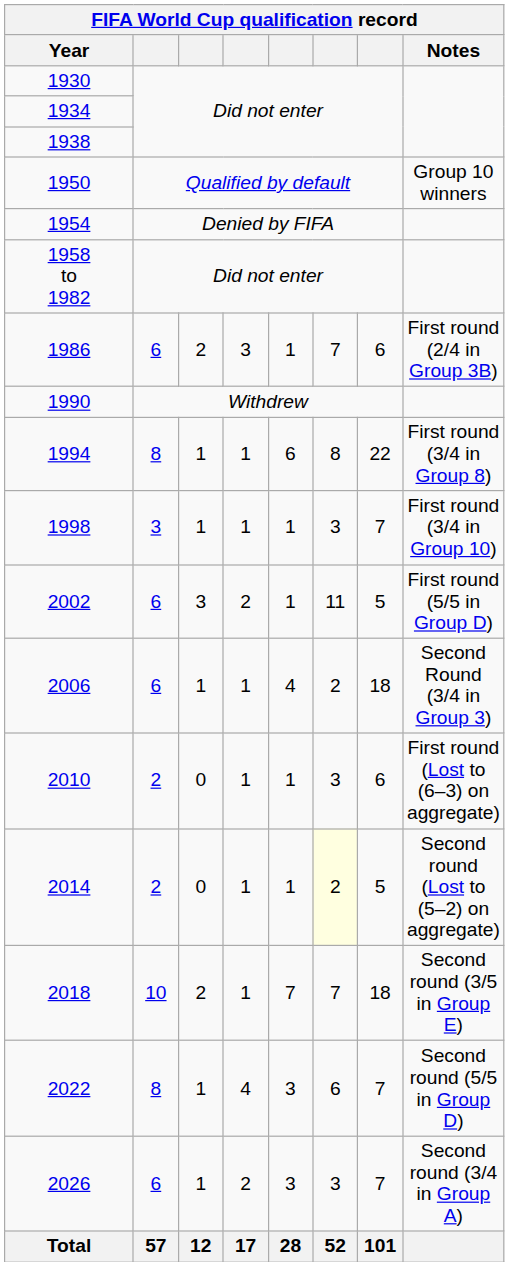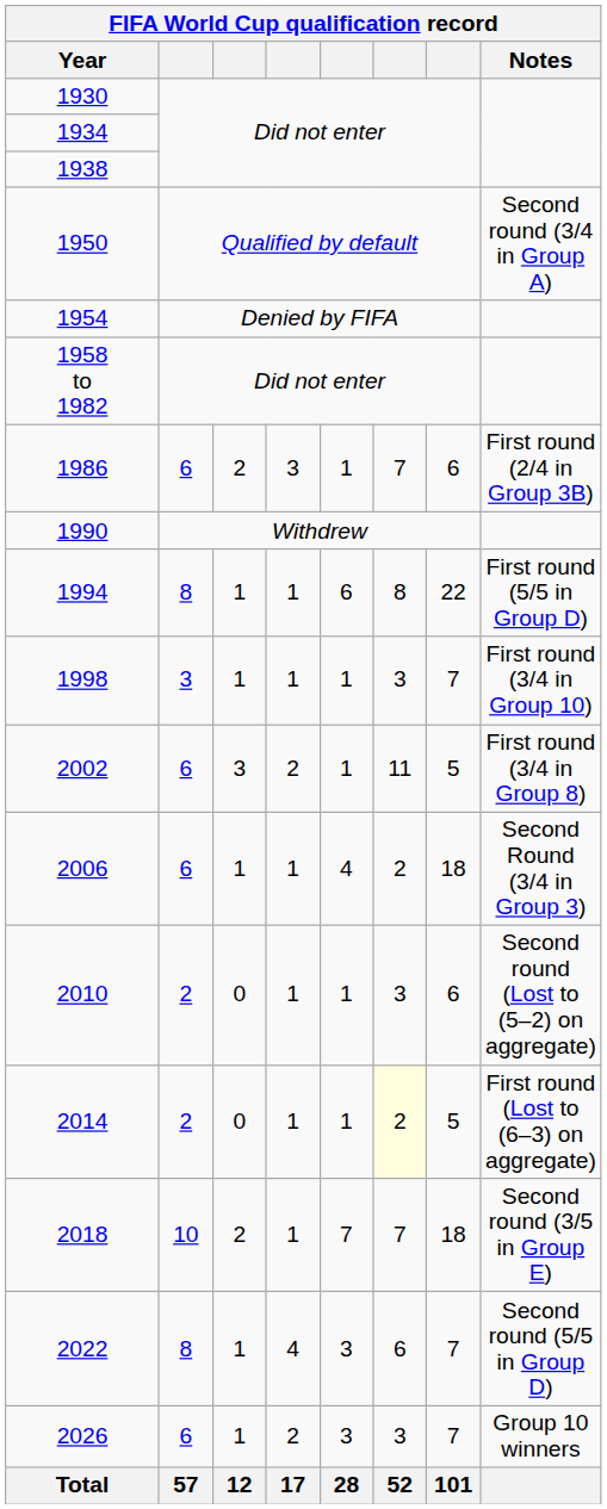1950 | Notes: Group 10 winners -> Second round (3/4 in Group A)
1994 | Notes: First round (3/4 in Group 8) -> First round (5/5 in Group D)
2002 | Notes: First round (5/5 in Group D) -> First round (3/4 in Group 8)
2010 | Notes: First round (Lost to (6–3) on aggregate) -> Second round (Lost to (5–2) on aggregate)
2014 | Notes: Second round (Lost to (5–2) on aggregate) -> First round (Lost to (6–3) on aggregate)
2026 | Notes: Second round (3/4 in Group A) -> Group 10 winners
